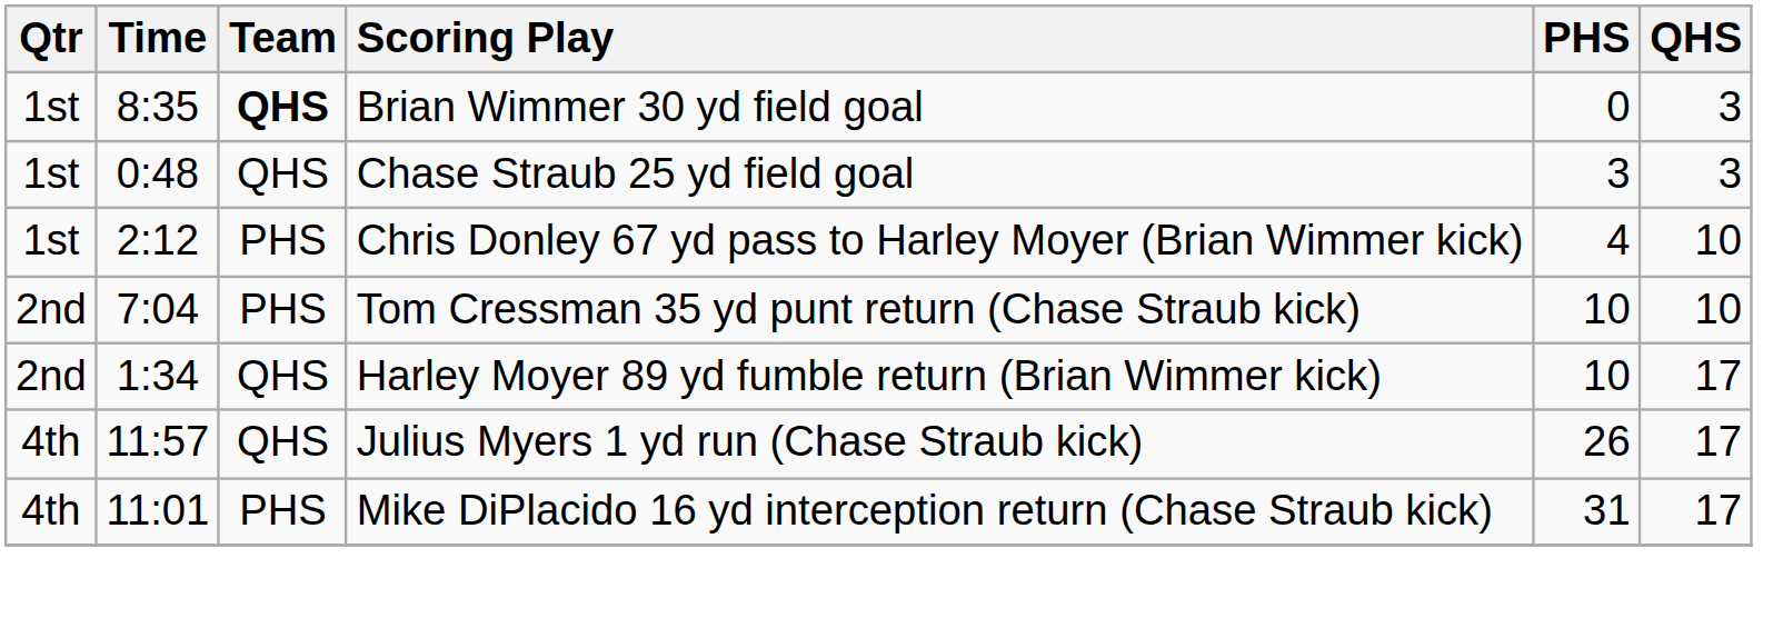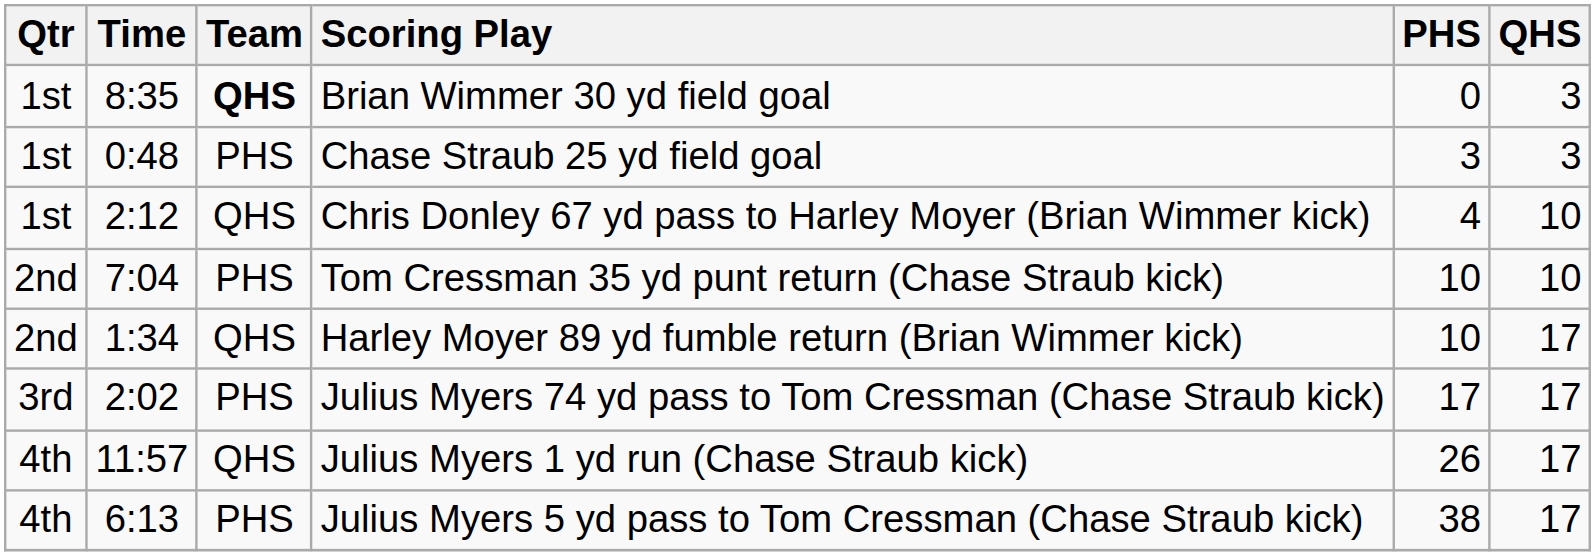Chase Straub 25 yd field goal | Team: QHS -> PHS
Chris Donley 67 yd pass to Harley Moyer (Brian Wimmer kick) | Team: PHS -> QHS
+ row: 3rd | 2:02 | PHS | Julius Myers 74 yd pass to Tom Cressman (Chase Straub kick) | 17 | 17
- row: 4th | 11:01 | PHS | Mike DiPlacido 16 yd interception return (Chase Straub kick) | 31 | 17
+ row: 4th | 6:13 | PHS | Julius Myers 5 yd pass to Tom Cressman (Chase Straub kick) | 38 | 17
